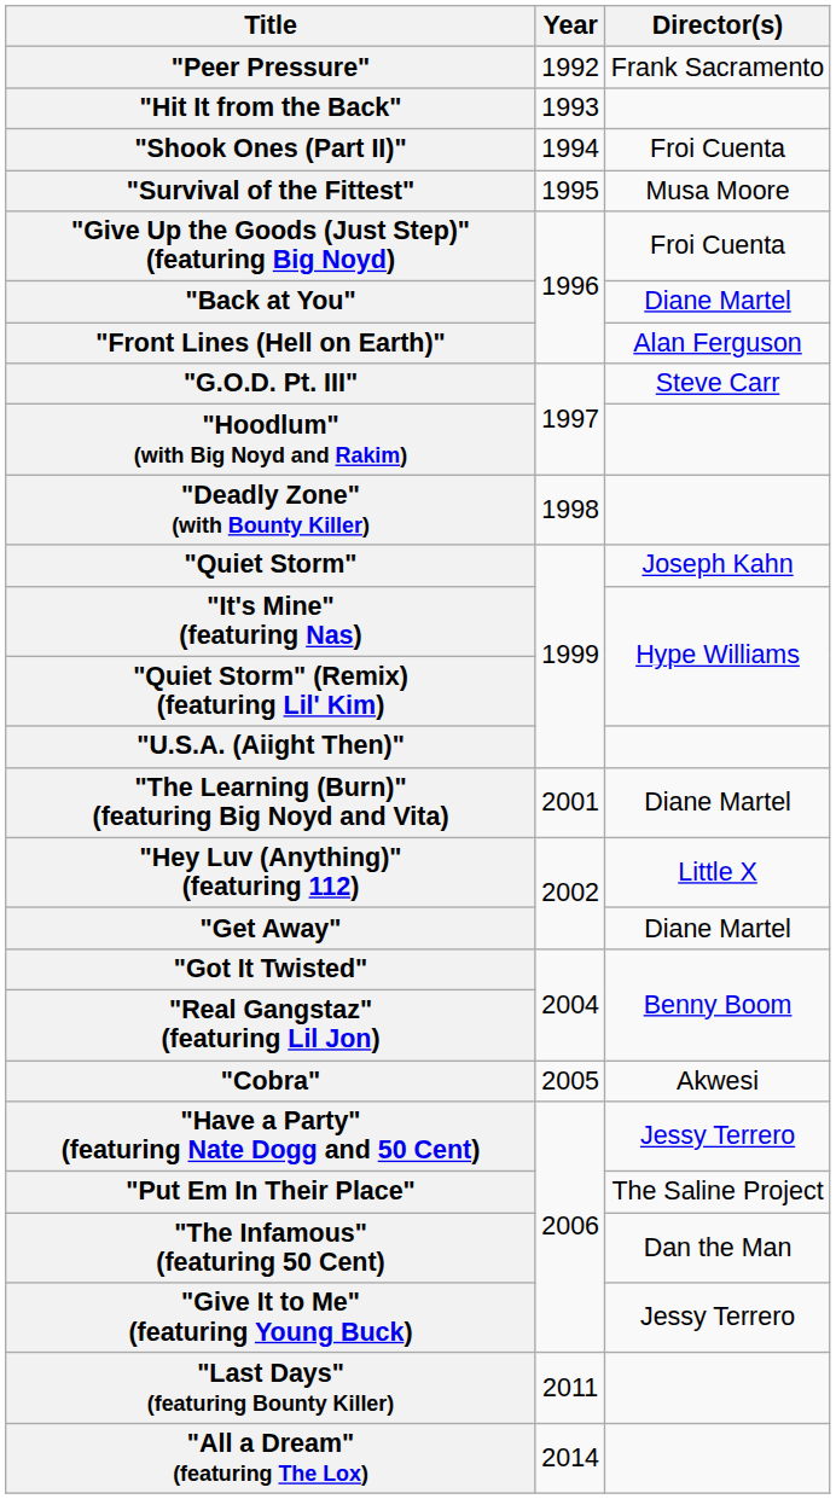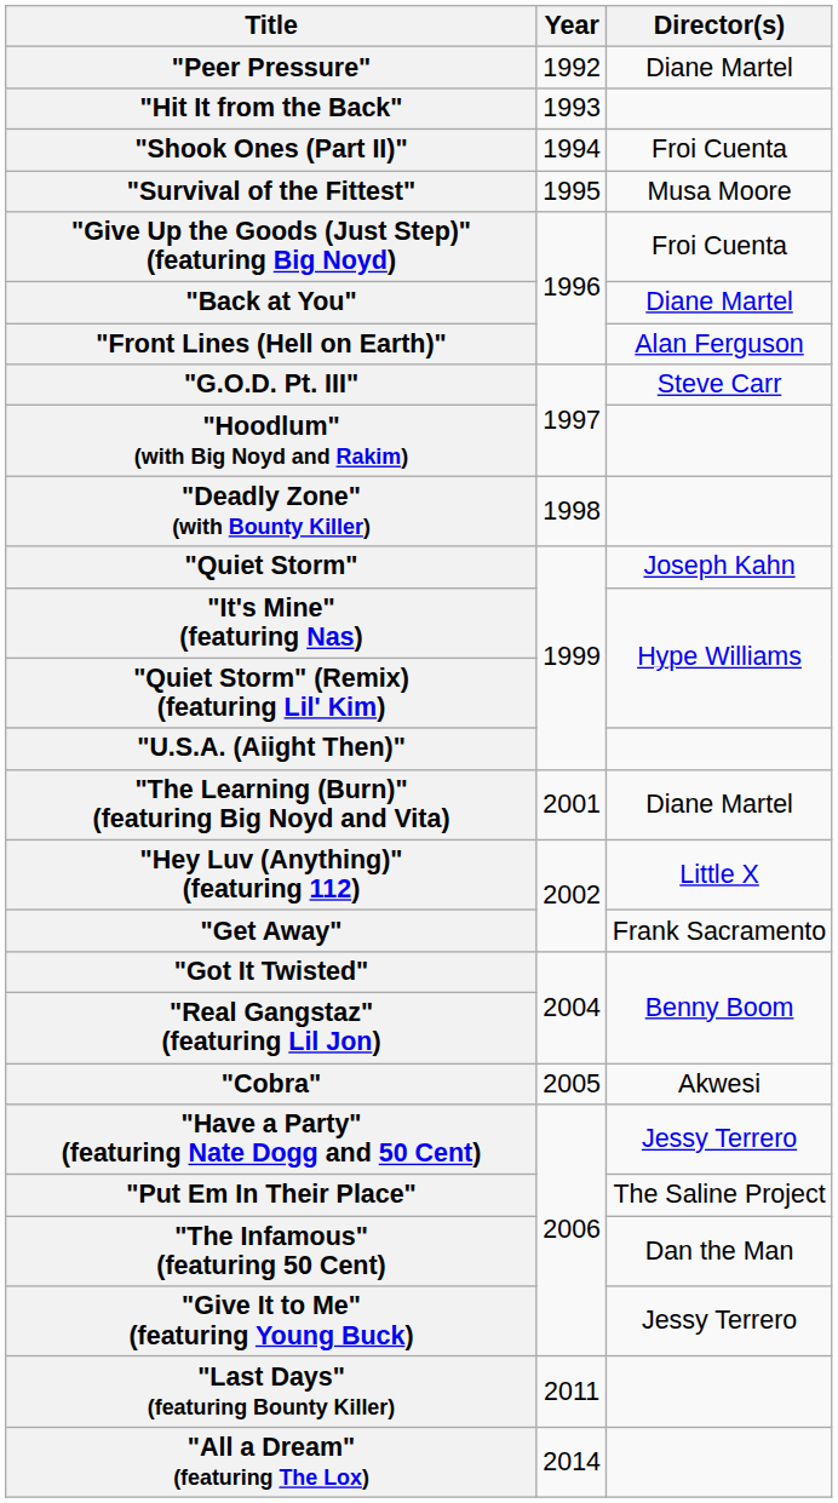"Peer Pressure" | Director(s): Frank Sacramento -> Diane Martel
"Get Away" | Director(s): Diane Martel -> Frank Sacramento
